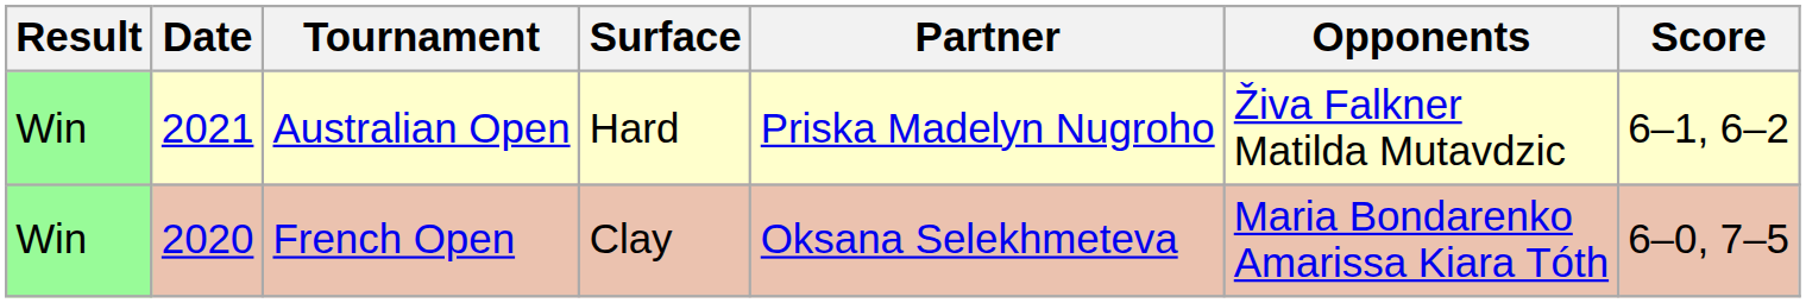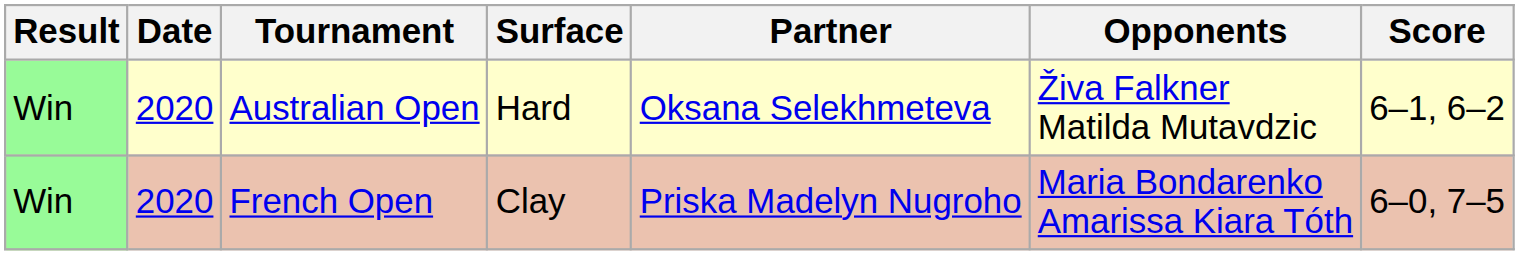Australian Open | Date: 2021 -> 2020
Australian Open | Partner: Priska Madelyn Nugroho -> Oksana Selekhmeteva
French Open | Partner: Oksana Selekhmeteva -> Priska Madelyn Nugroho
